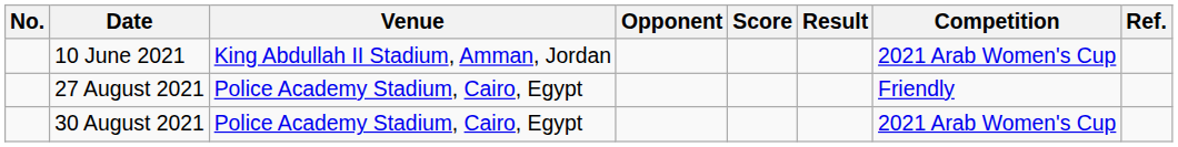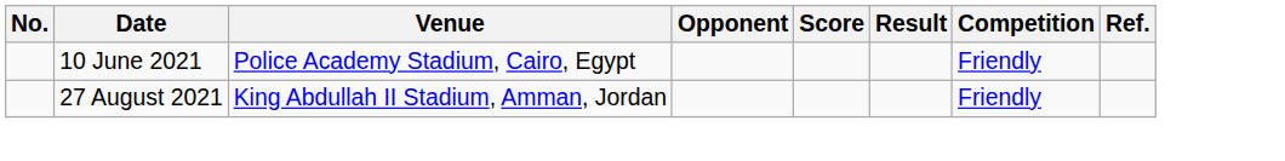10 June 2021 | Venue: King Abdullah II Stadium, Amman, Jordan -> Police Academy Stadium, Cairo, Egypt
10 June 2021 | Competition: 2021 Arab Women's Cup -> Friendly
27 August 2021 | Venue: Police Academy Stadium, Cairo, Egypt -> King Abdullah II Stadium, Amman, Jordan
- row: 30 August 2021 | Police Academy Stadium, Cairo, Egypt | 2021 Arab Women's Cup
